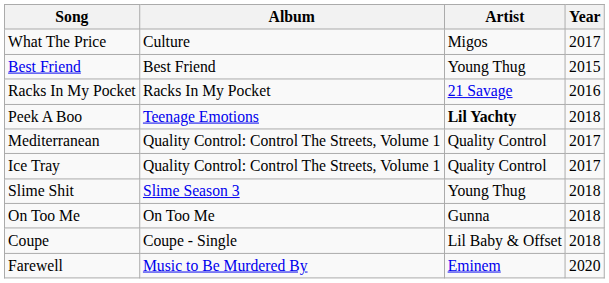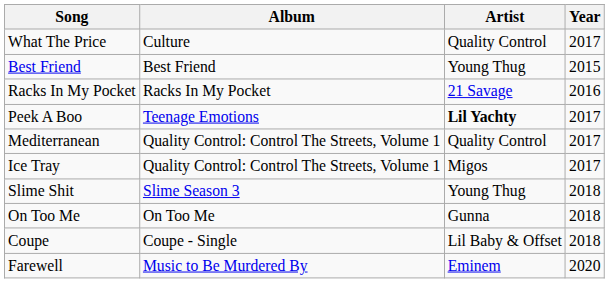What The Price | Artist: Migos -> Quality Control
Peek A Boo | Year: 2018 -> 2017
Ice Tray | Artist: Quality Control -> Migos
